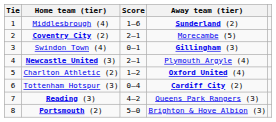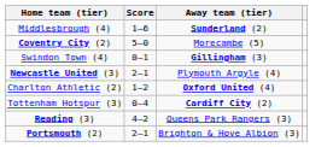- column: Tie | 1 | 2 | 3 | 4 | 5 | 6 | 7 | 8
Coventry City (2) | Score: 2–1 -> 5–0
Portsmouth (2) | Score: 5–0 -> 2–1
